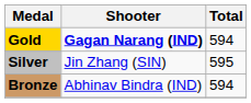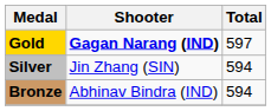Gold | Total: 594 -> 597
Silver | Total: 595 -> 594
